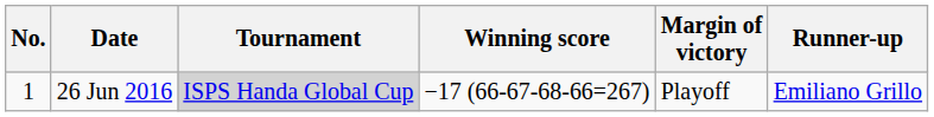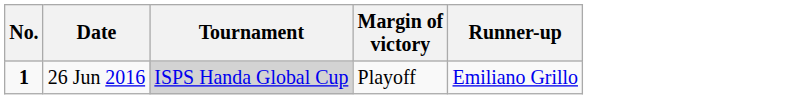- column: Winning score | −17 (66-67-68-66=267)
26 Jun 2016 | No.: normal -> bold
